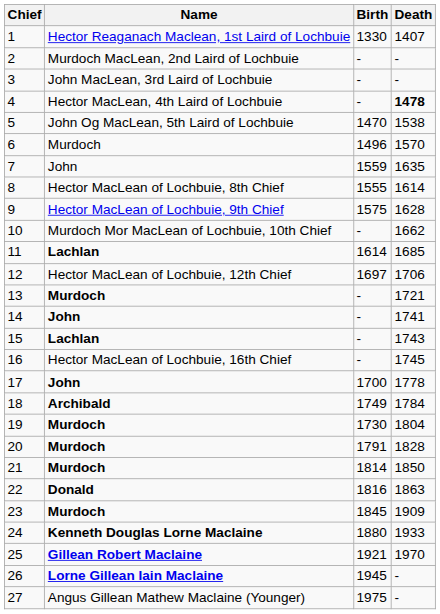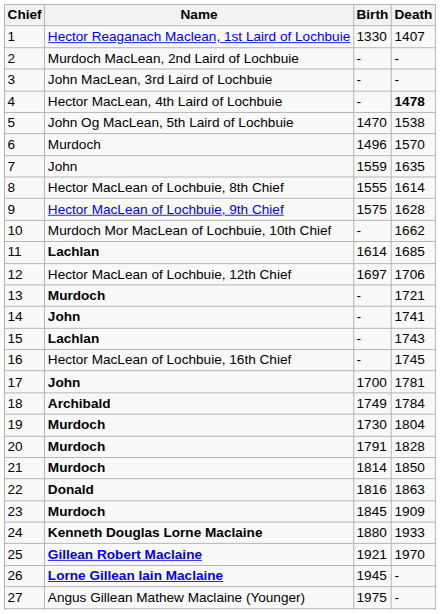17 | Death: 1778 -> 1781
